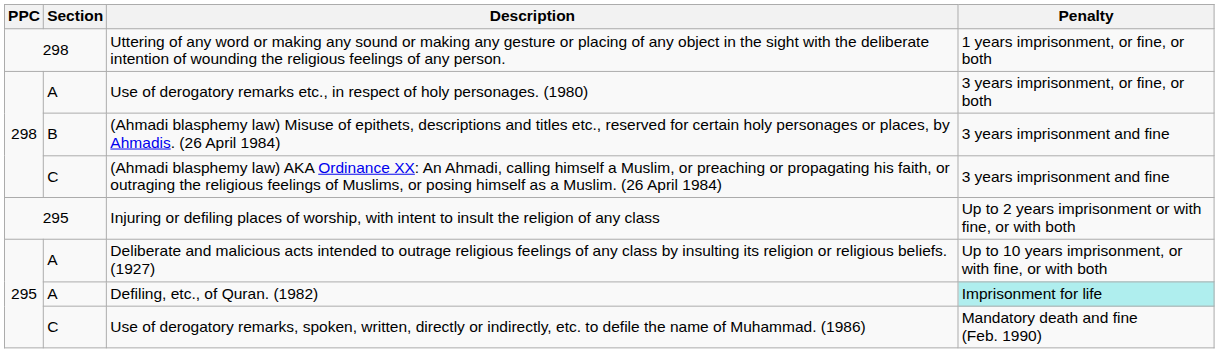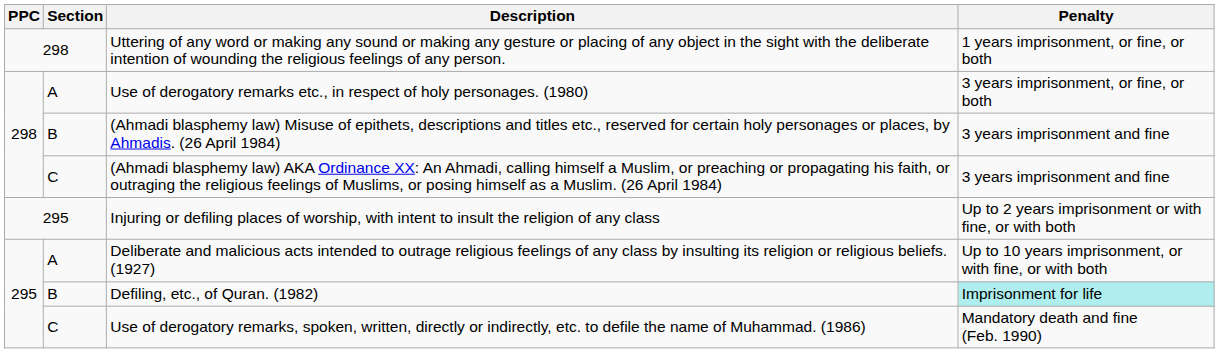Defiling, etc., of Quran. (1982) | Section: A -> B
